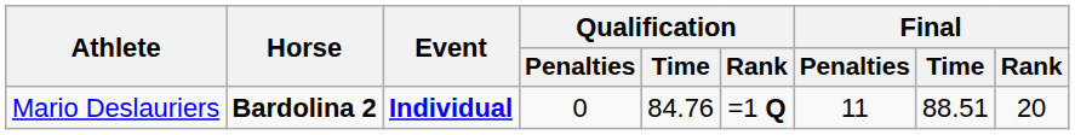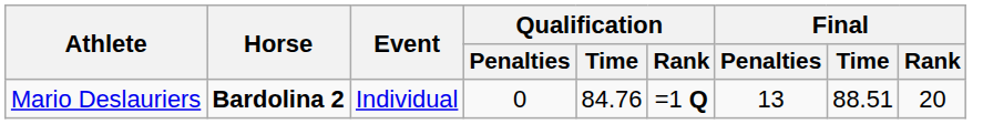Mario Deslauriers | Event: bold -> normal
Mario Deslauriers | Final / Penalties: 11 -> 13
